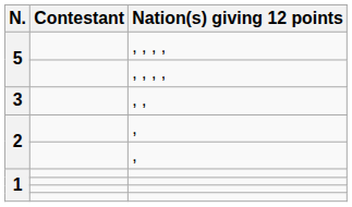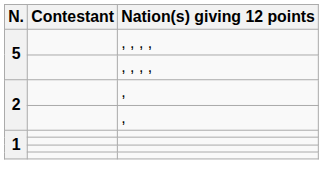- row: 3 | , ,
